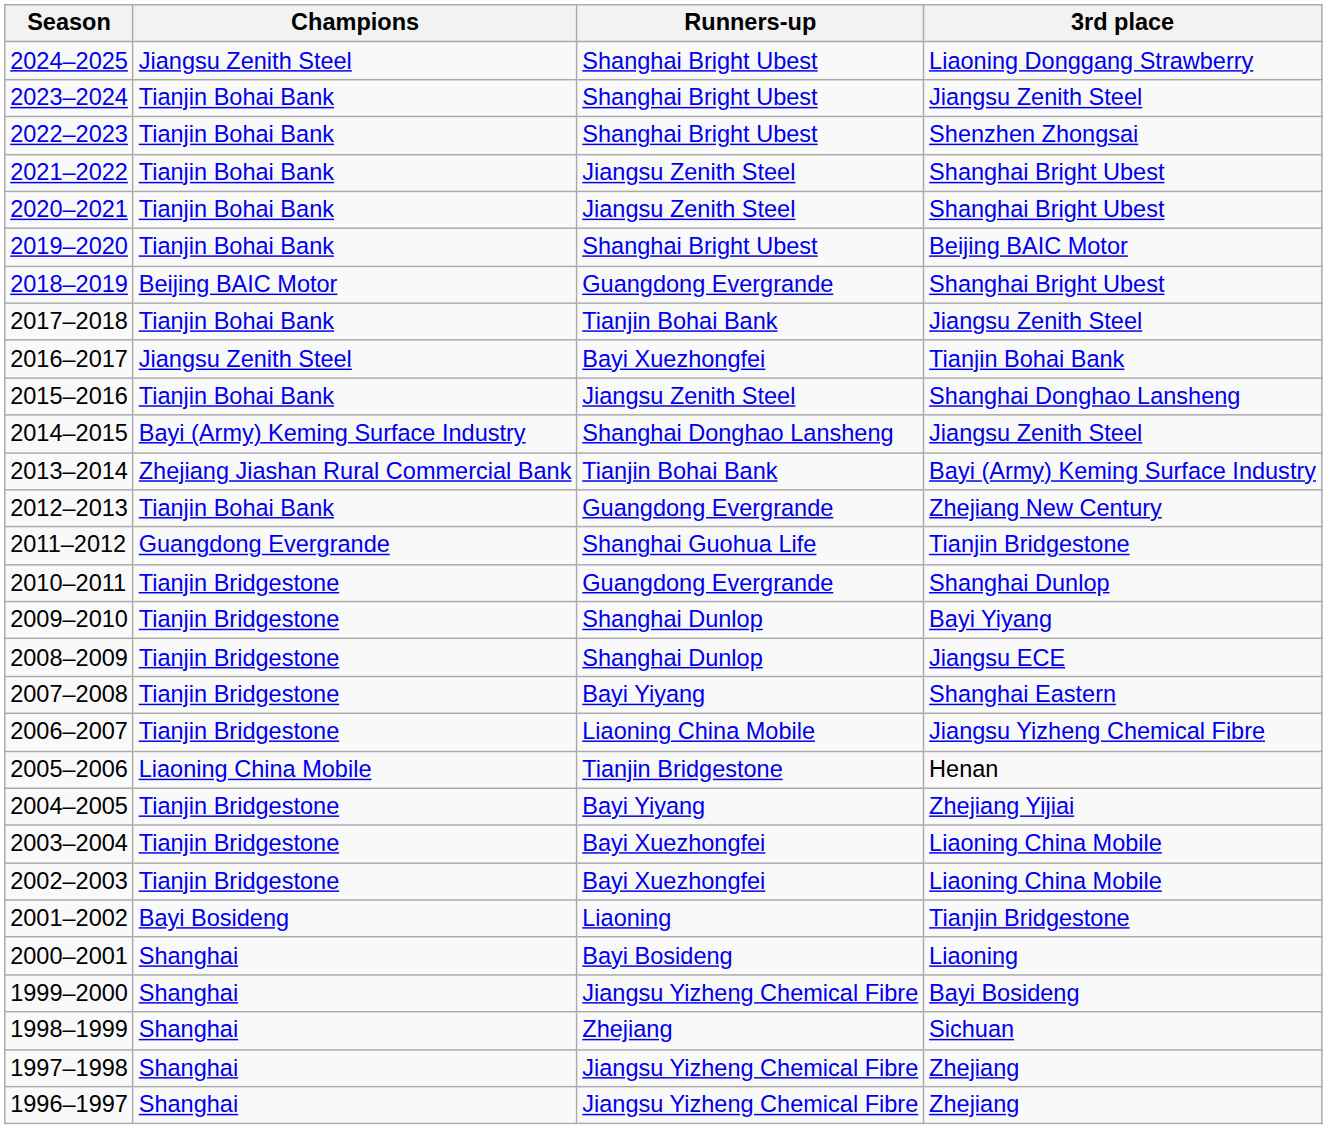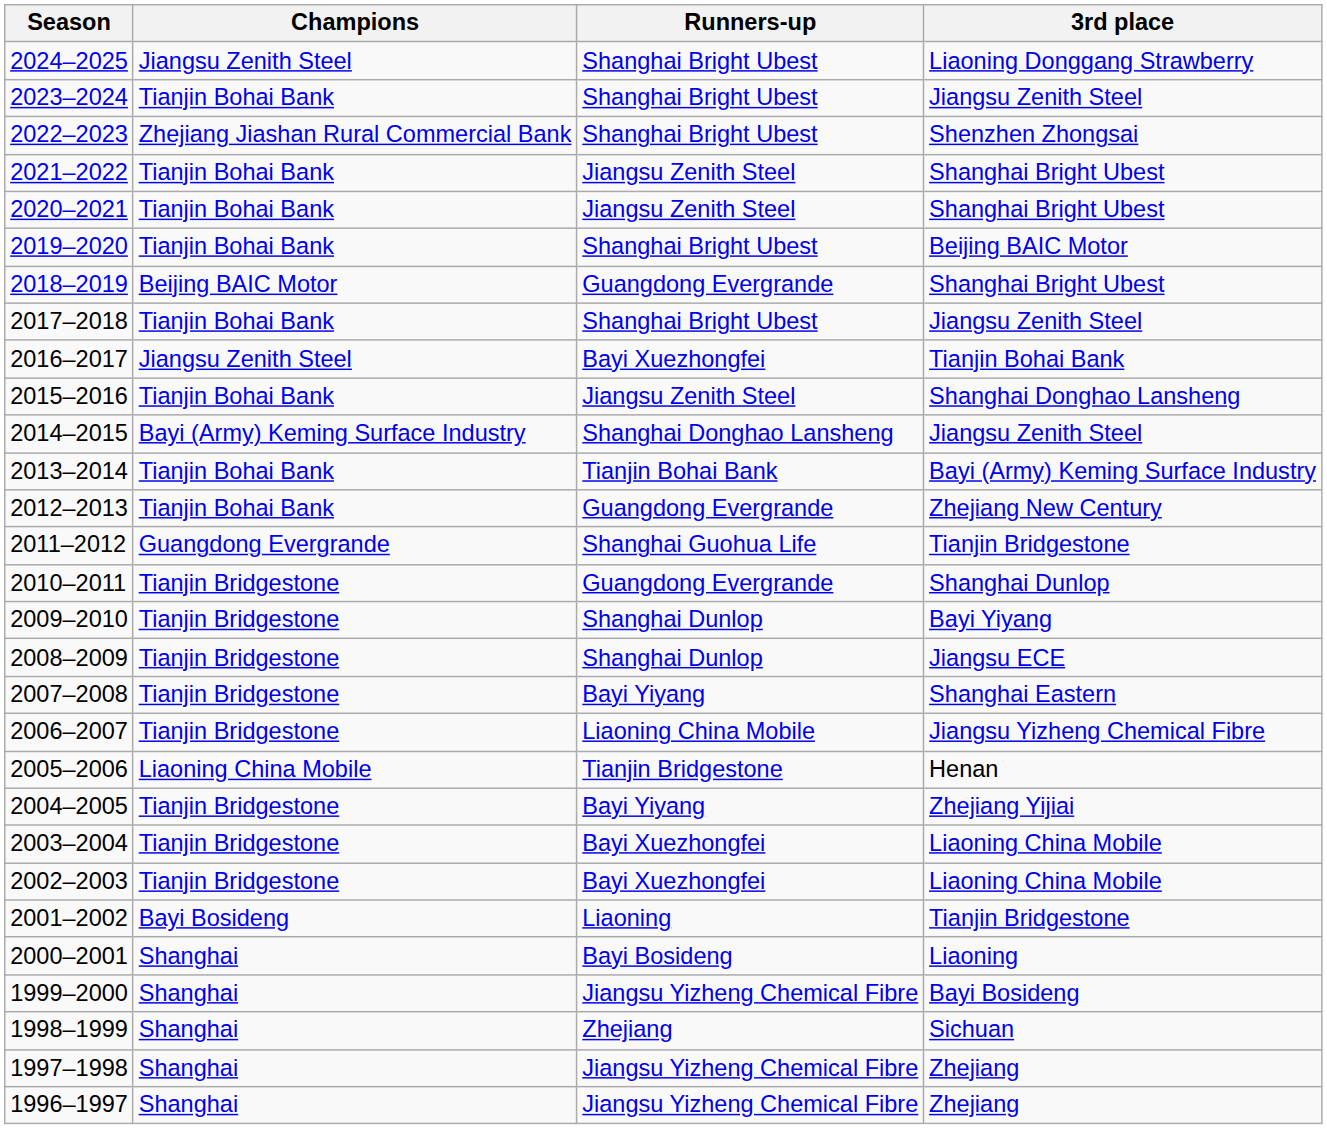2022–2023 | Champions: Tianjin Bohai Bank -> Zhejiang Jiashan Rural Commercial Bank
2017–2018 | Runners-up: Tianjin Bohai Bank -> Shanghai Bright Ubest
2013–2014 | Champions: Zhejiang Jiashan Rural Commercial Bank -> Tianjin Bohai Bank
